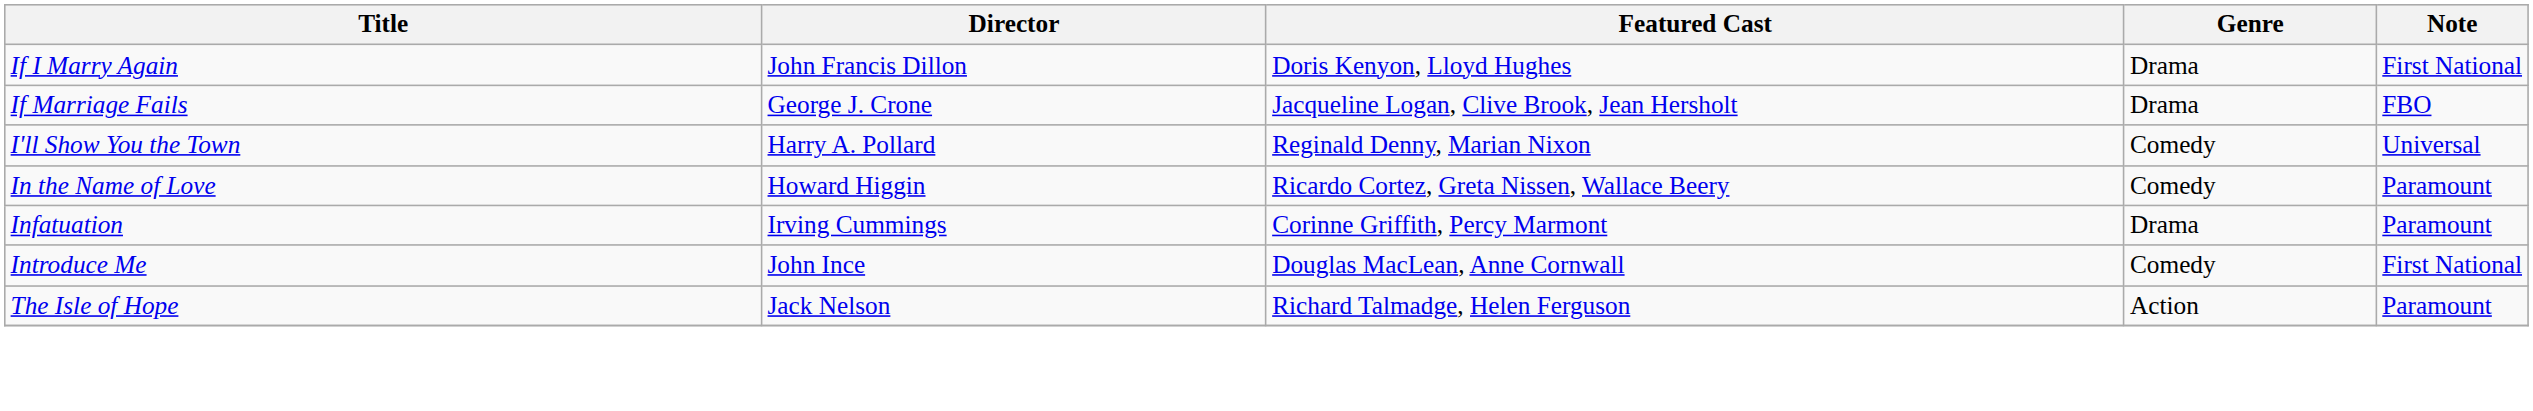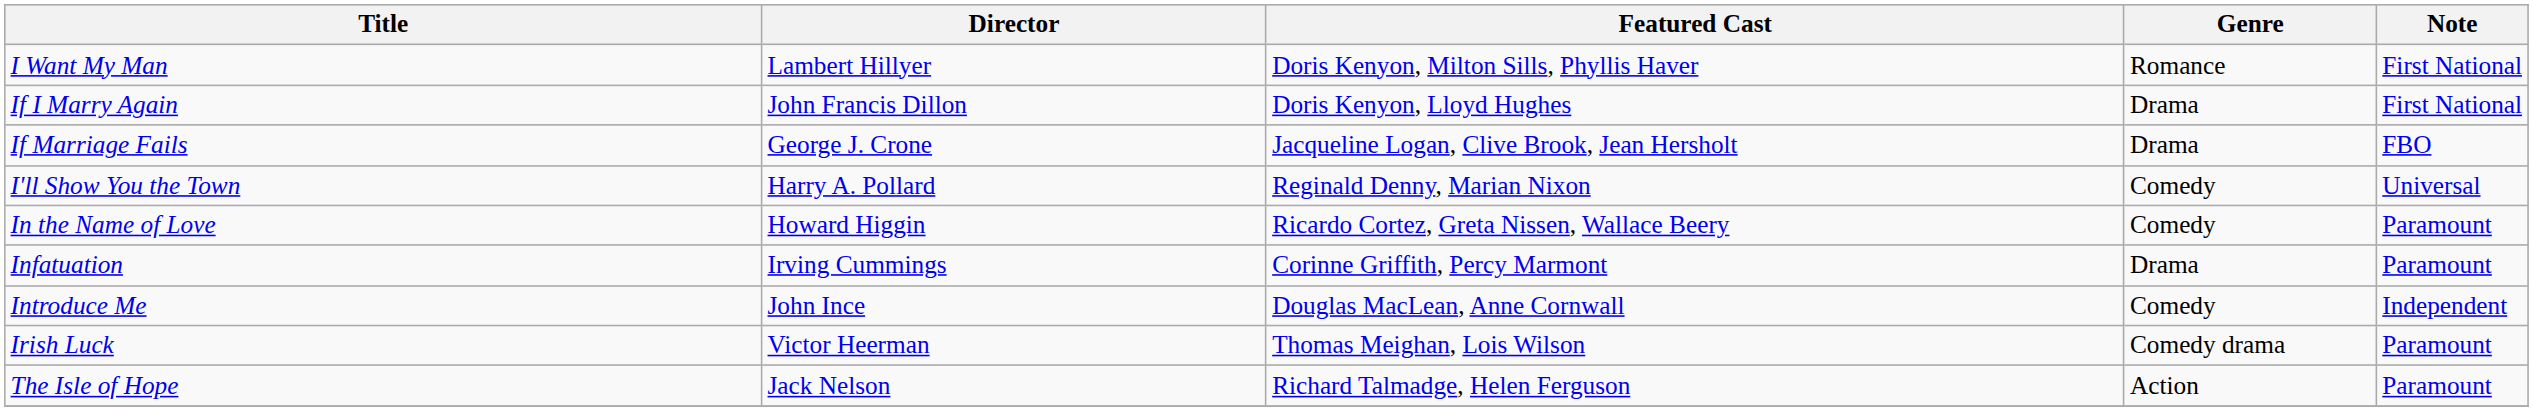+ row: I Want My Man | Lambert Hillyer | Doris Kenyon, Milton Sills, Phyllis Haver | Romance | First National
Introduce Me | Note: First National -> Independent
+ row: Irish Luck | Victor Heerman | Thomas Meighan, Lois Wilson | Comedy drama | Paramount
